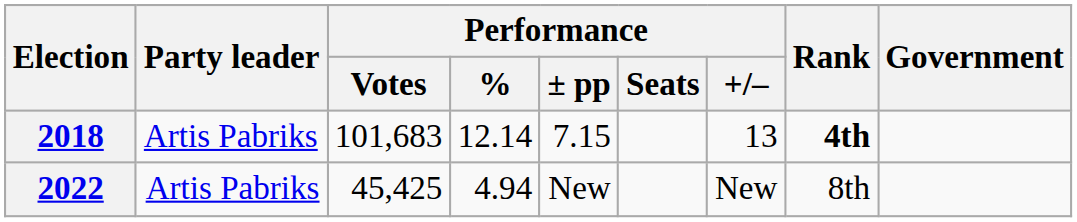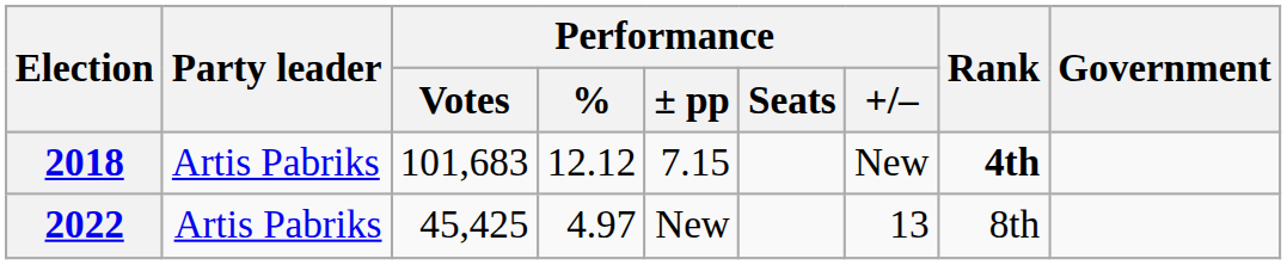2018 | Performance / %: 12.14 -> 12.12
2018 | Performance / +/–: 13 -> New
2022 | Performance / %: 4.94 -> 4.97
2022 | Performance / +/–: New -> 13
